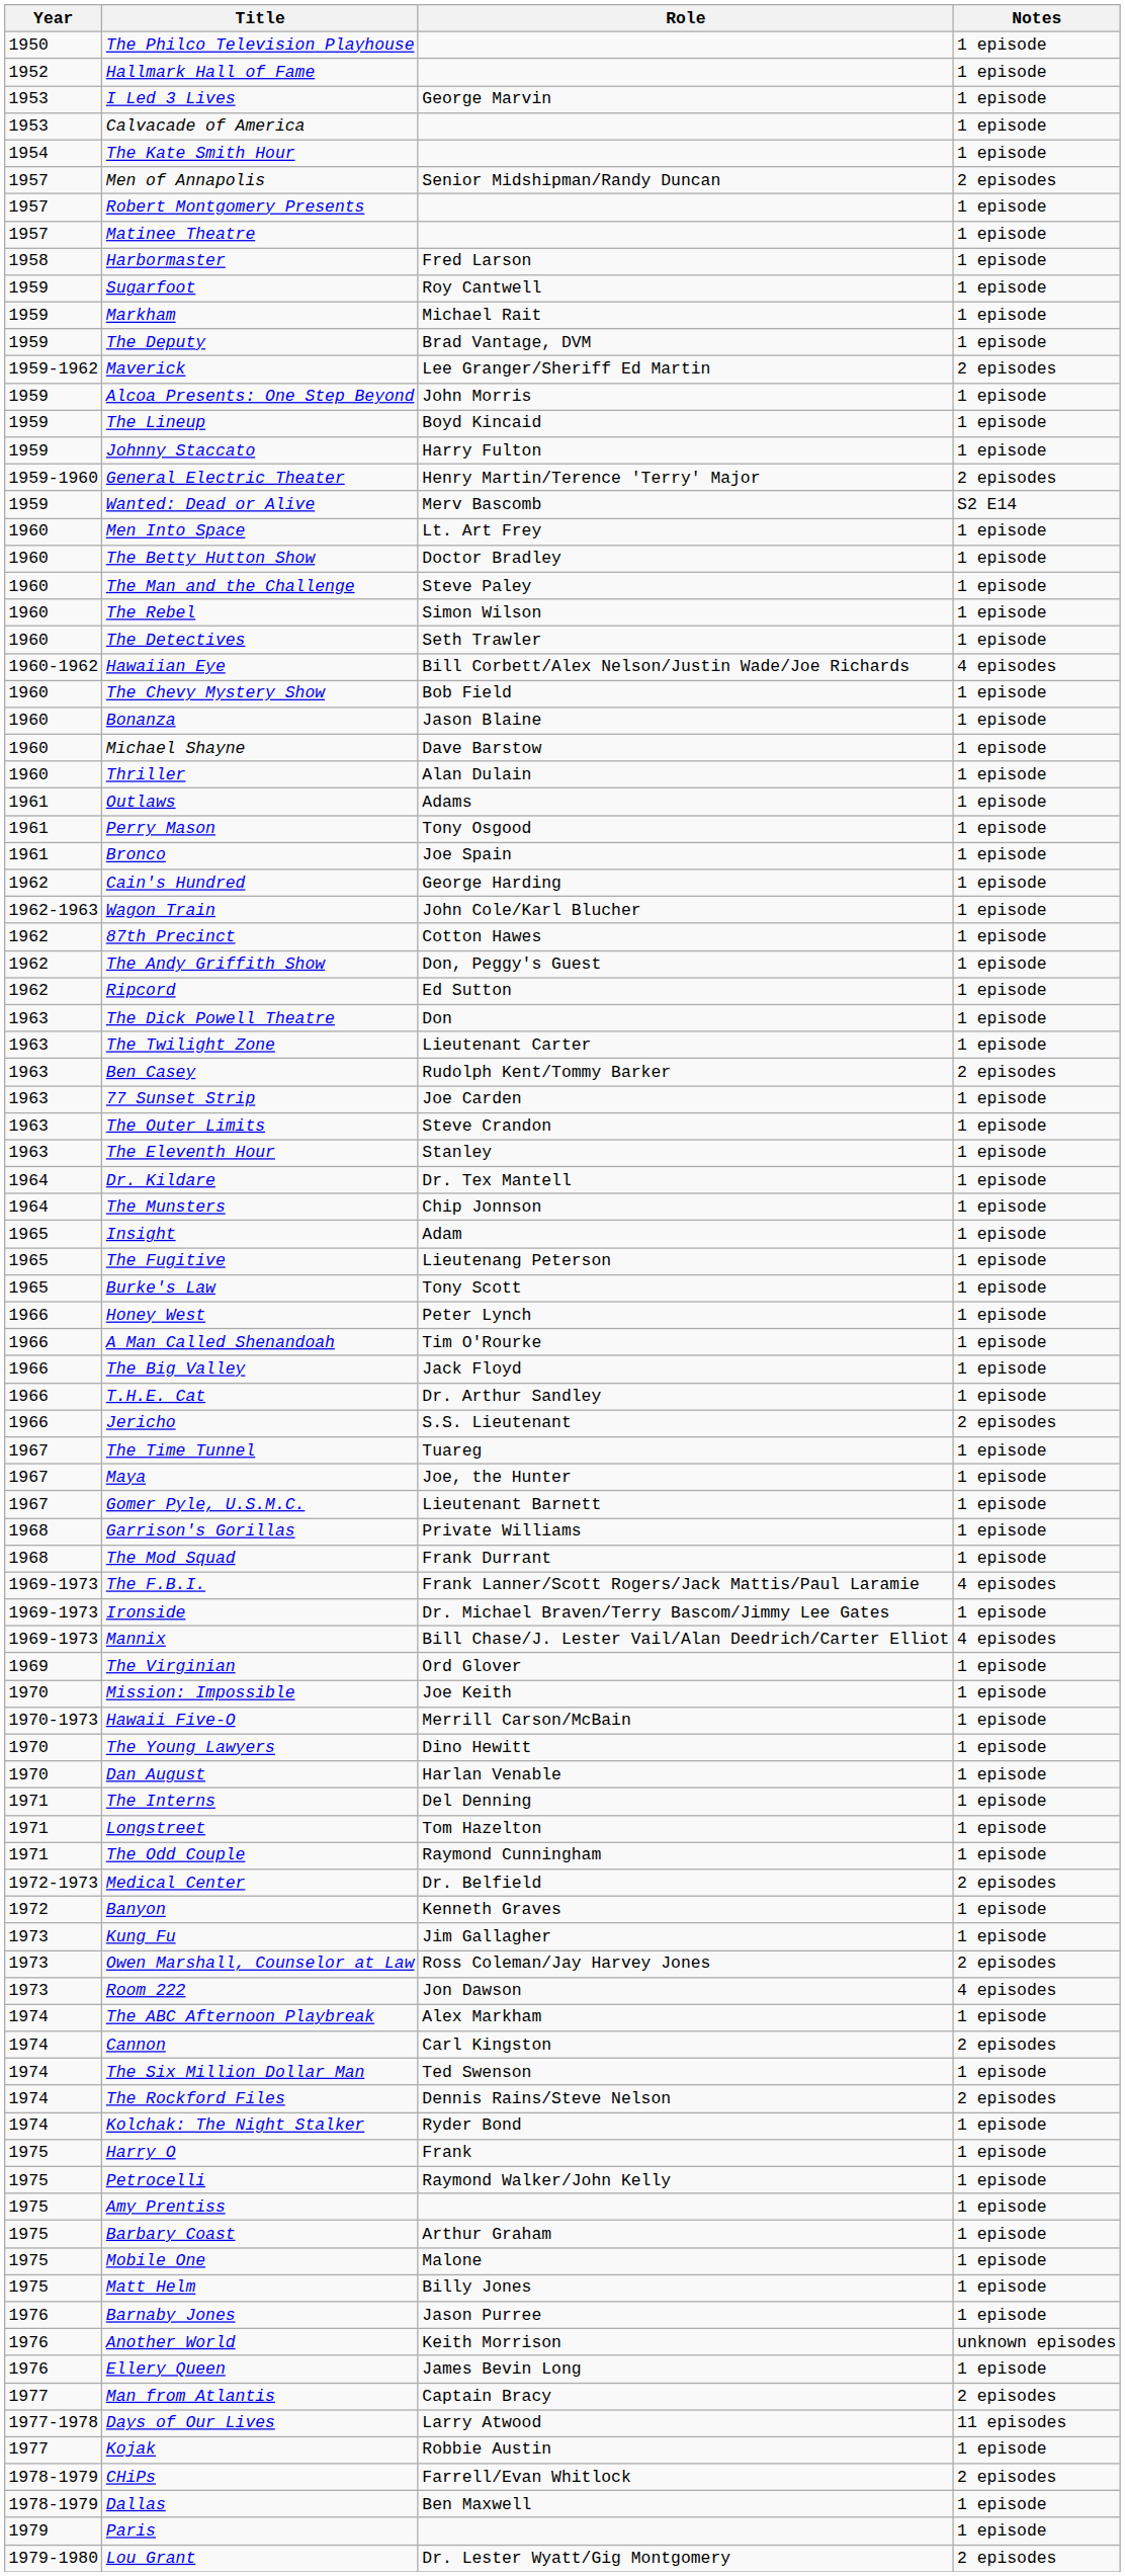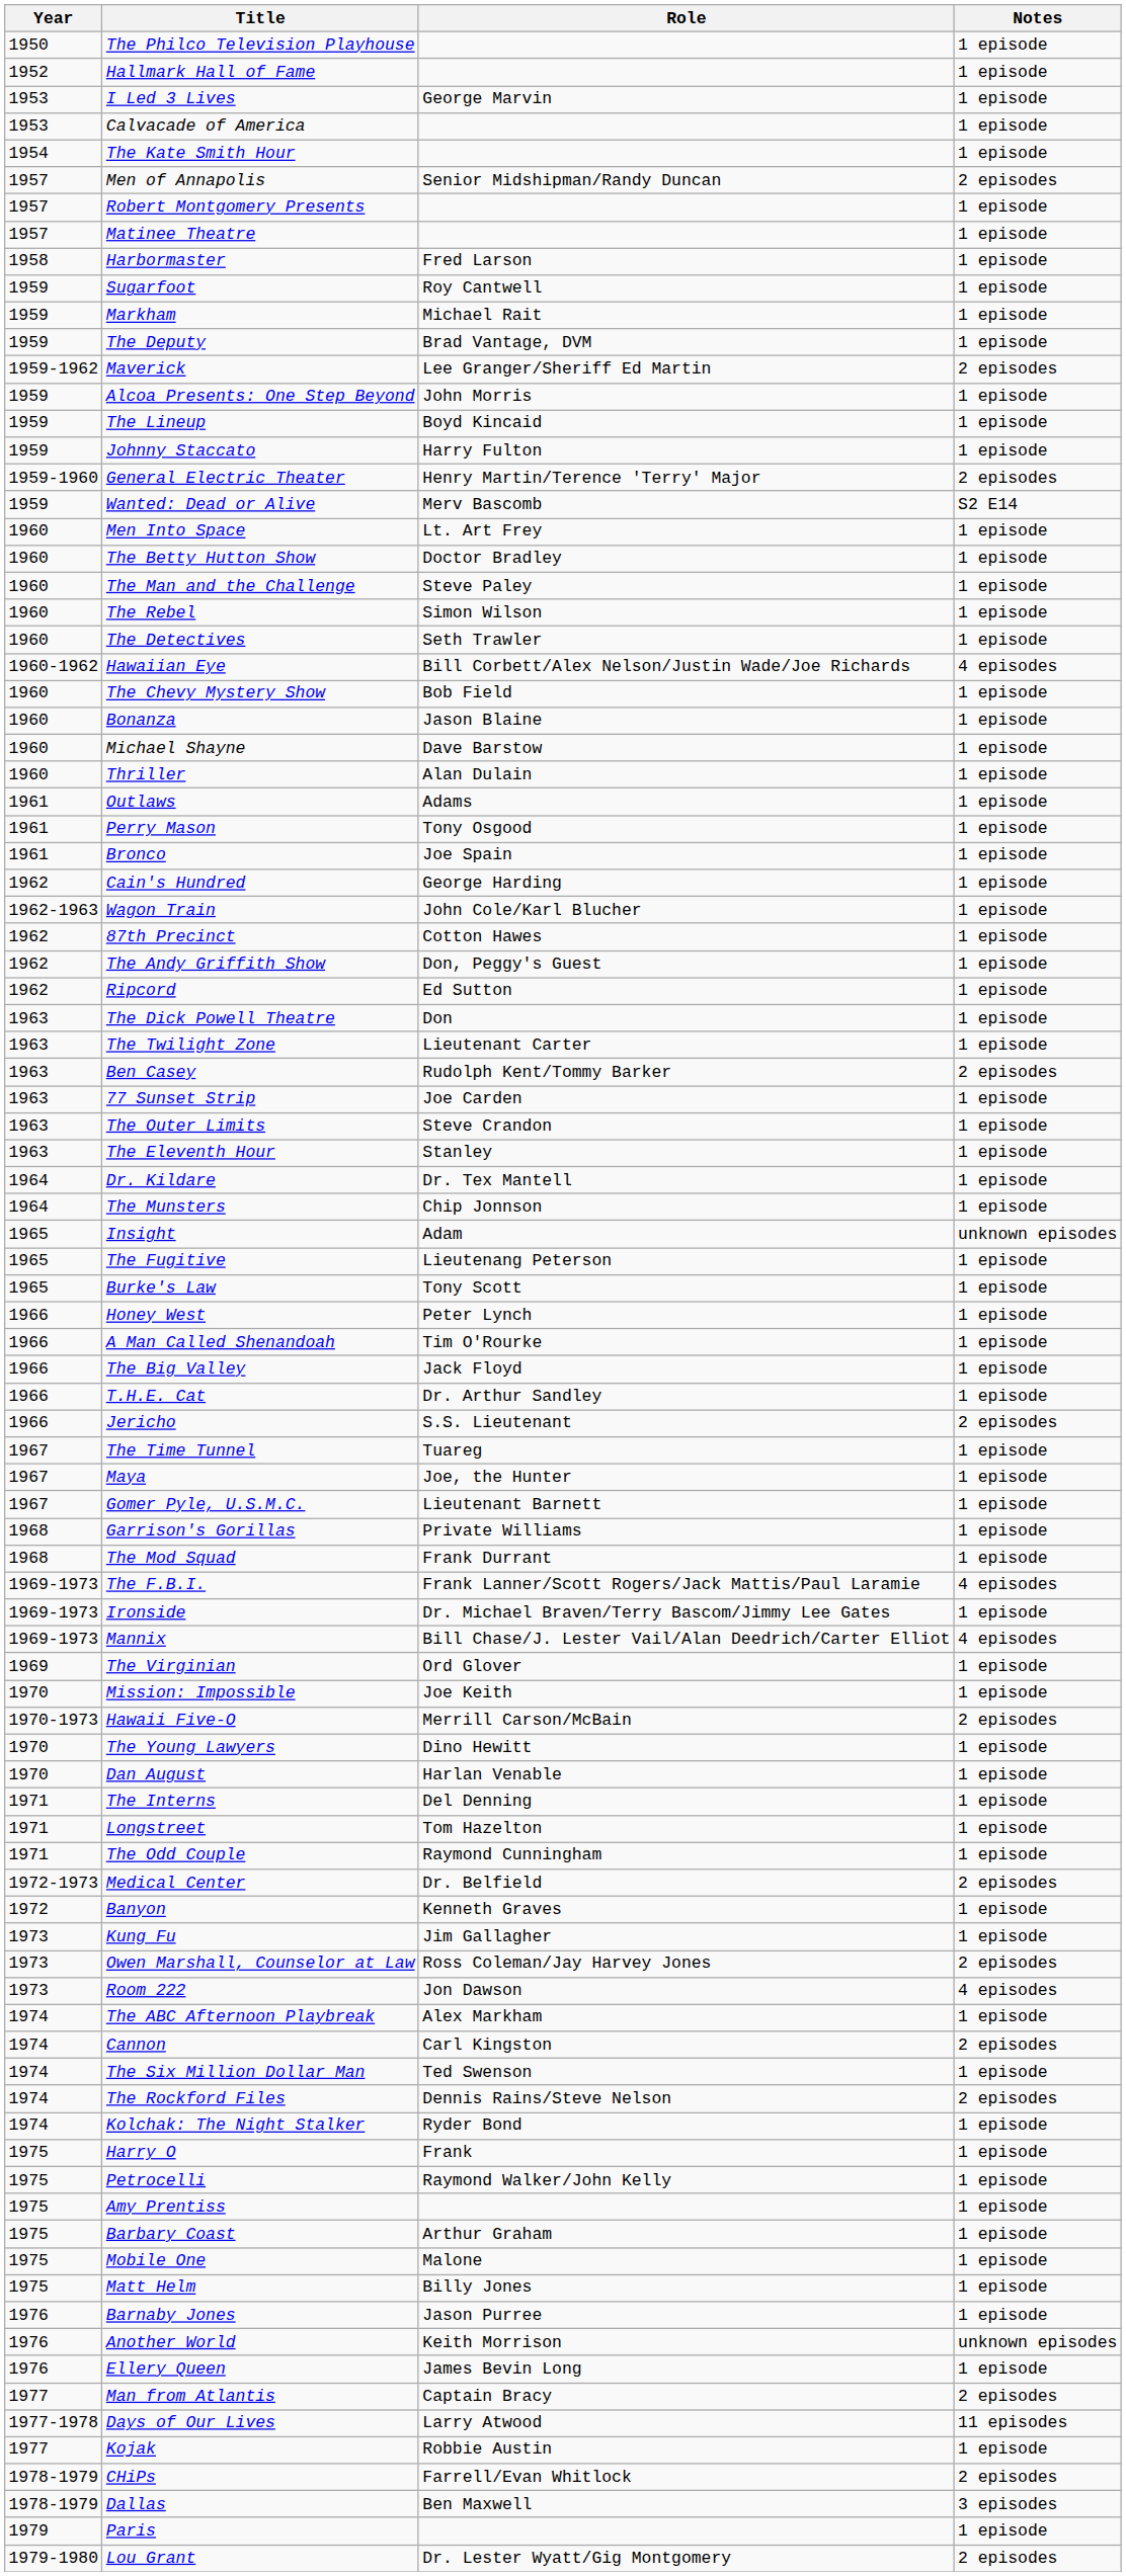Insight | Notes: 1 episode -> unknown episodes
Hawaii Five-O | Notes: 1 episode -> 2 episodes
Dallas | Notes: 1 episode -> 3 episodes
